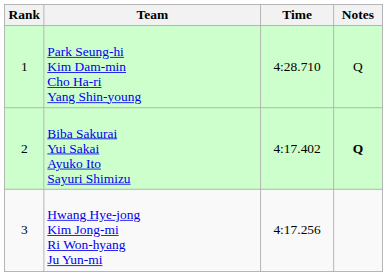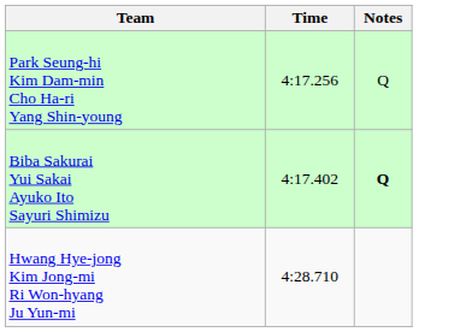- column: Rank | 1 | 2 | 3
Park Seung-hi Kim Dam-min Cho Ha-ri Yang Shin-young | Time: 4:28.710 -> 4:17.256
Hwang Hye-jong Kim Jong-mi Ri Won-hyang Ju Yun-mi | Time: 4:17.256 -> 4:28.710
